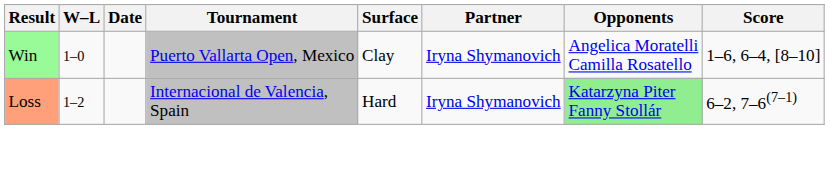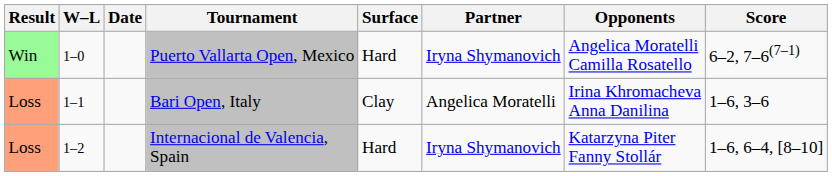Puerto Vallarta Open, Mexico | Surface: Clay -> Hard
Puerto Vallarta Open, Mexico | Score: 1–6, 6–4, [8–10] -> 6–2, 7–6(7–1)
+ row: Loss | 1–1 | Bari Open, Italy | Clay | Angelica Moratelli | Irina Khromacheva Anna Danilina | 1–6, 3–6
Internacional de Valencia, Spain | Opponents: lightgreen background -> no background
Internacional de Valencia, Spain | Score: 6–2, 7–6(7–1) -> 1–6, 6–4, [8–10]
